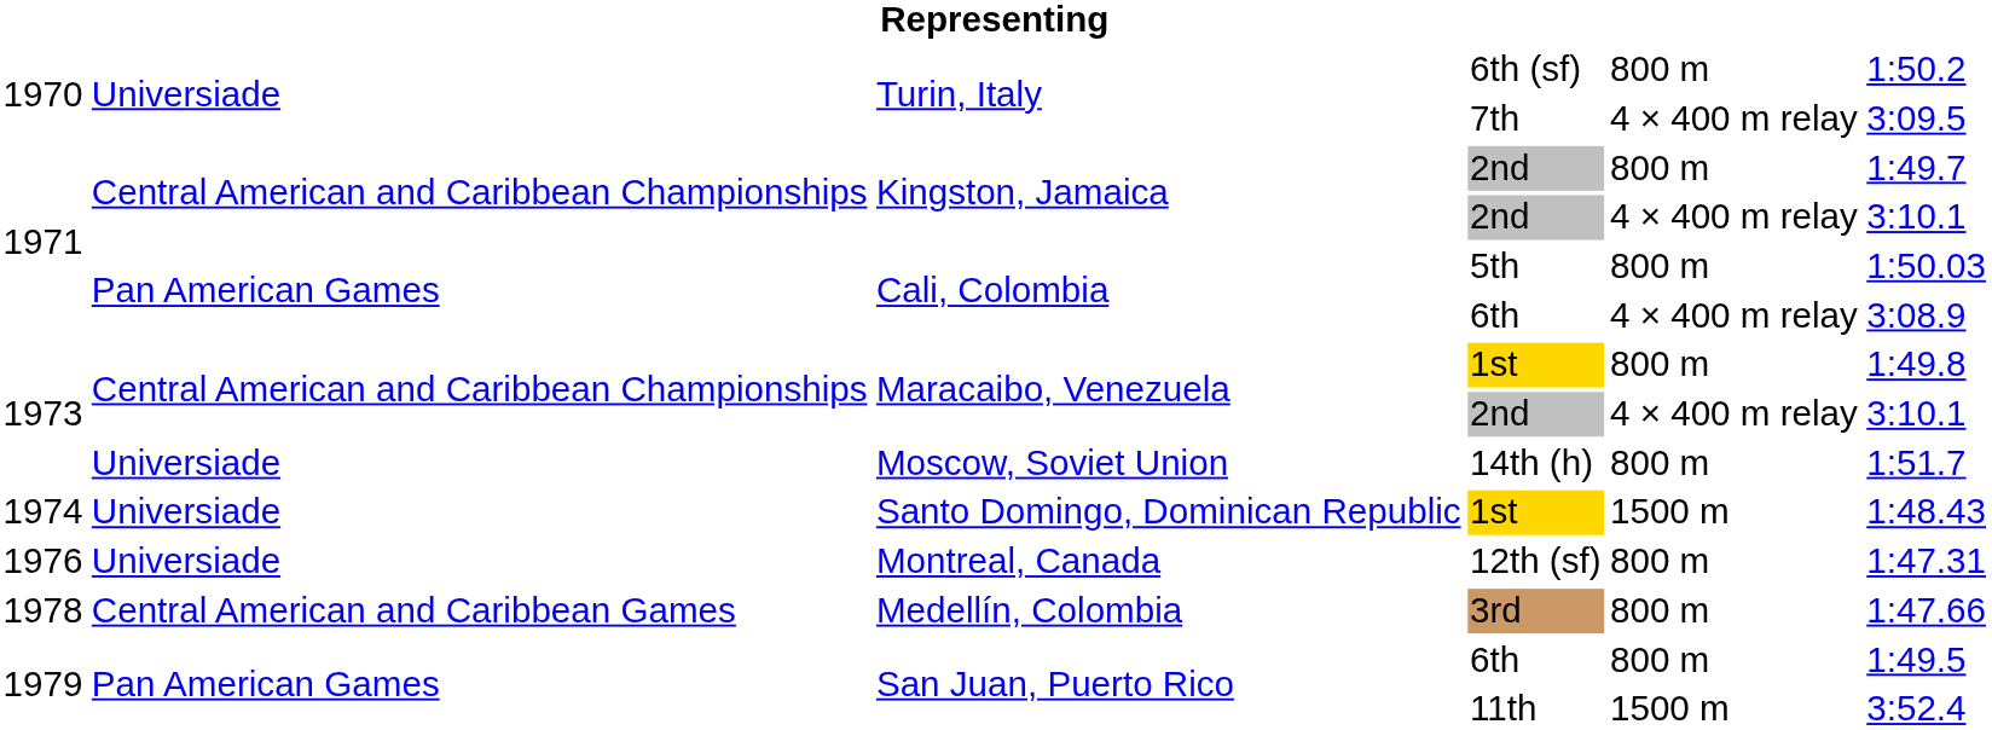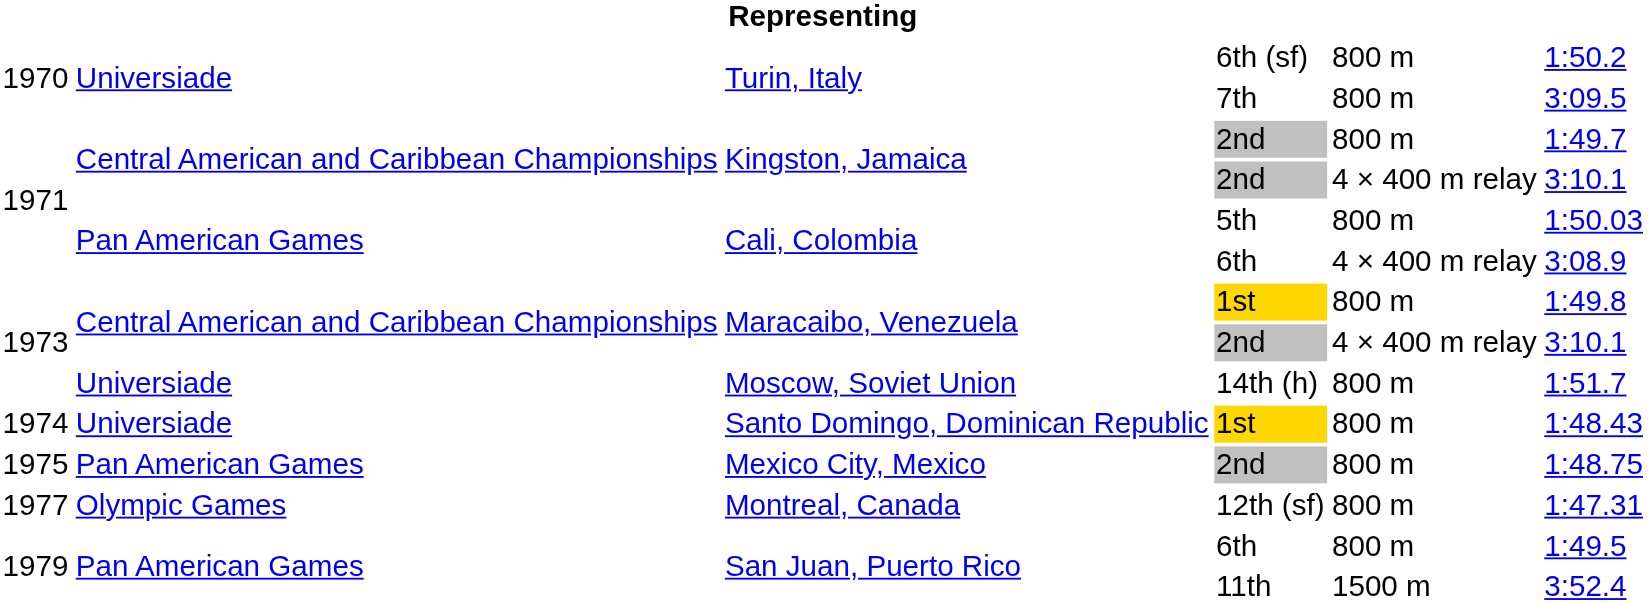Turin, Italy / 7th | column 5: 4 × 400 m relay -> 800 m
Santo Domingo, Dominican Republic | column 5: 1500 m -> 800 m
+ row: 1975 | Pan American Games | Mexico City, Mexico | 2nd | 800 m | 1:48.75
Montreal, Canada | column 1: 1976 -> 1977
Montreal, Canada | column 2: Universiade -> Olympic Games
- row: 1978 | Central American and Caribbean Games | Medellín, Colombia | 3rd | 800 m | 1:47.66
